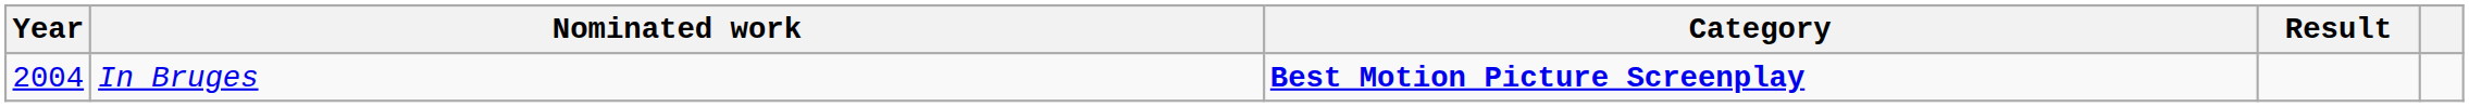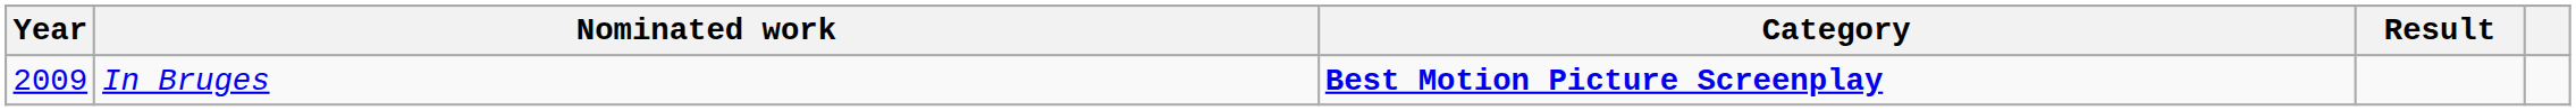In Bruges | Year: 2004 -> 2009
